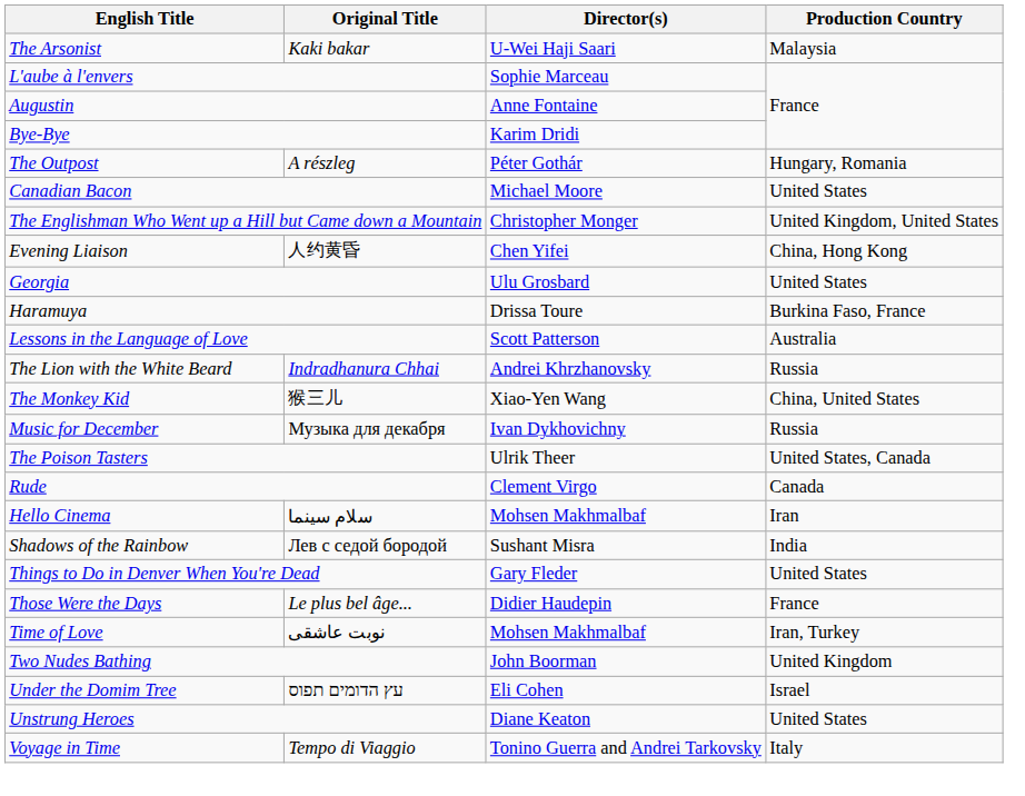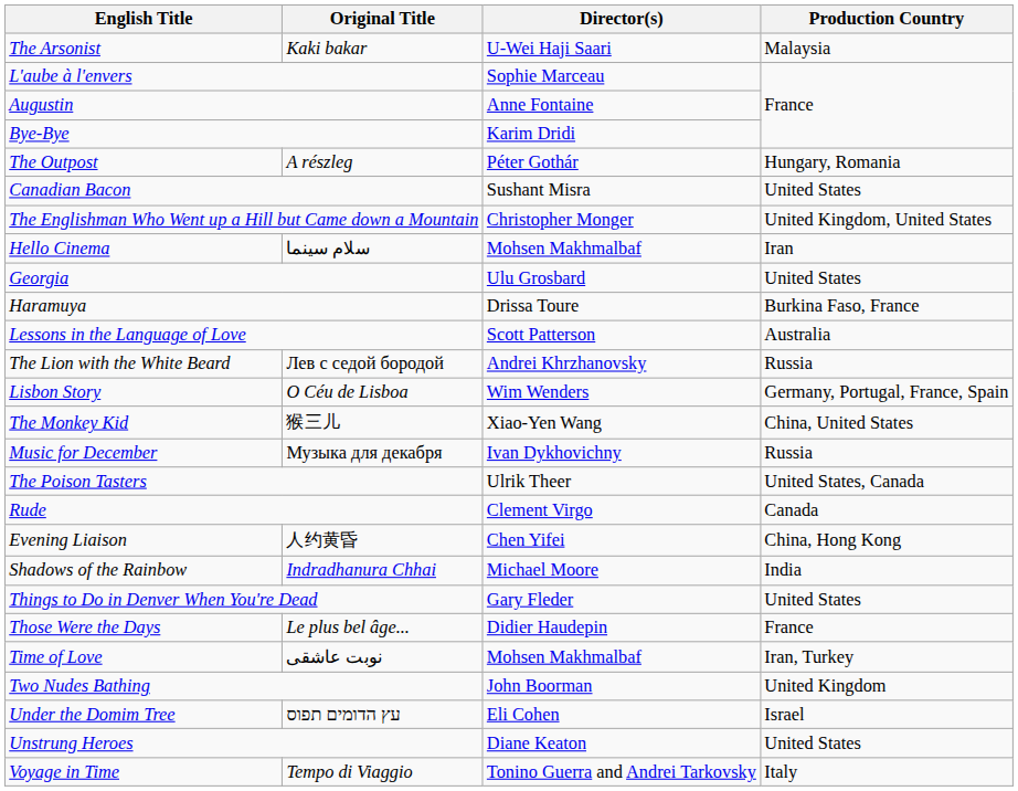Canadian Bacon | Director(s): Michael Moore -> Sushant Misra
rows swapped: Evening Liaison <-> Hello Cinema
The Lion with the White Beard | Original Title: Indradhanura Chhai -> Лев с седой бородой
+ row: Lisbon Story | O Céu de Lisboa | Wim Wenders | Germany, Portugal, France, Spain
Shadows of the Rainbow | Original Title: Лев с седой бородой -> Indradhanura Chhai
Shadows of the Rainbow | Director(s): Sushant Misra -> Michael Moore
